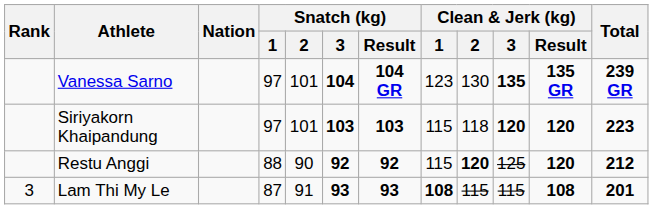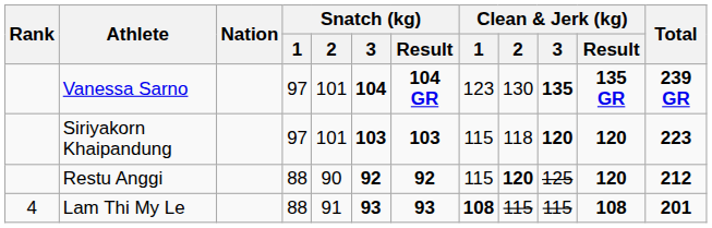Lam Thi My Le | Rank: 3 -> 4
Lam Thi My Le | Snatch (kg) / 1: 87 -> 88
